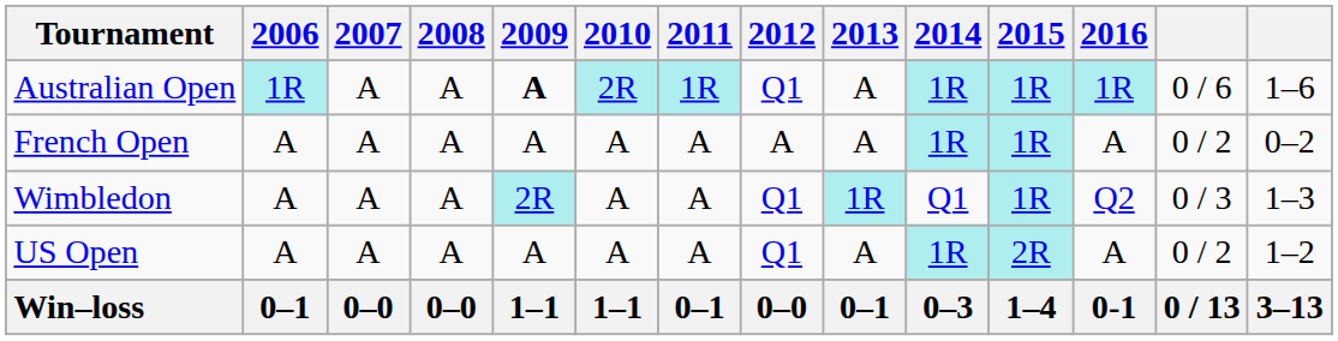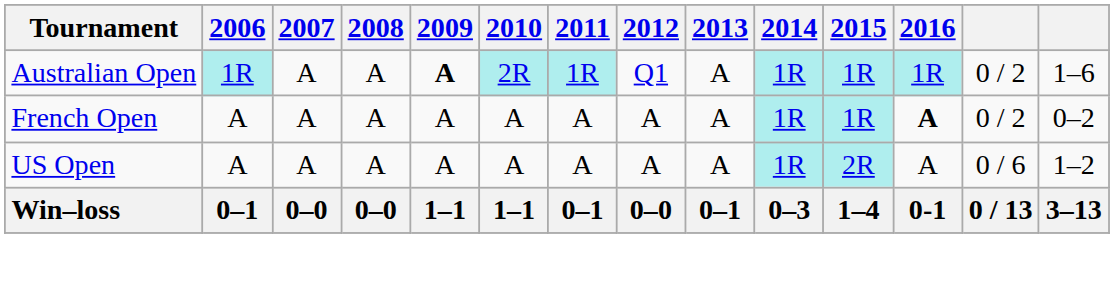Australian Open | column 13: 0 / 6 -> 0 / 2
French Open | 2016: normal -> bold
- row: Wimbledon | A | A | A | 2R | A | A | Q1 | 1R | Q1 | 1R | Q2 | 0 / 3 | 1–3
US Open | 2012: Q1 -> A
US Open | column 13: 0 / 2 -> 0 / 6
